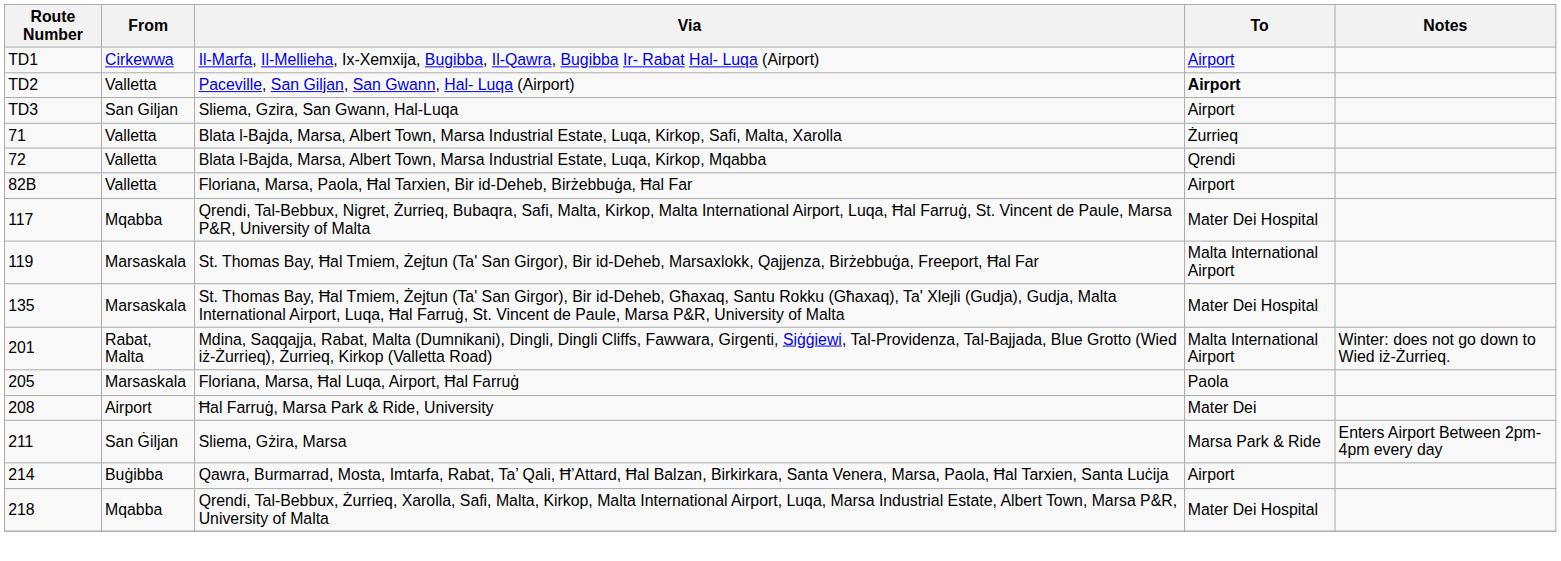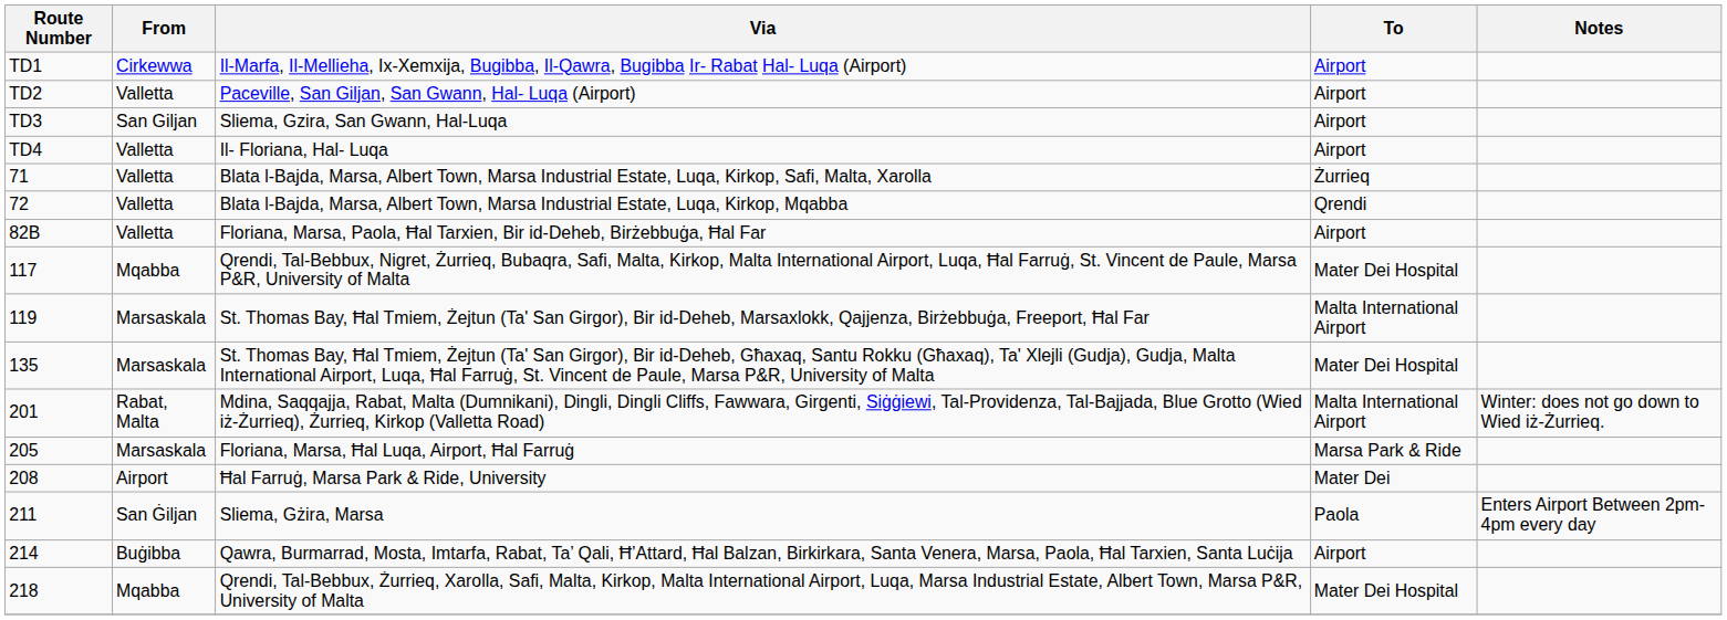Paceville, San Giljan, San Gwann, Hal- Luqa (Airport) | To: bold -> normal
+ row: TD4 | Valletta | Il- Floriana, Hal- Luqa | Airport
Floriana, Marsa, Ħal Luqa, Airport, Ħal Farruġ | To: Paola -> Marsa Park & Ride
Sliema, Gżira, Marsa | To: Marsa Park & Ride -> Paola
